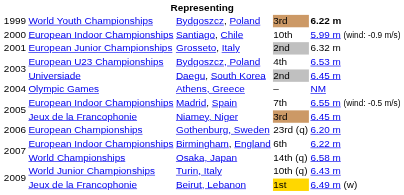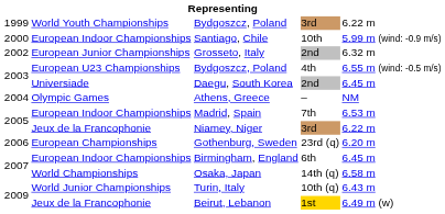Bydgoszcz, Poland / 3rd | column 5: bold -> normal
Grosseto, Italy | column 1: 2001 -> 2002
Bydgoszcz, Poland / 4th | column 5: 6.53 m -> 6.55 m (wind: -0.5 m/s)
Madrid, Spain | column 5: 6.55 m (wind: -0.5 m/s) -> 6.53 m
Niamey, Niger | column 5: 6.45 m -> 6.22 m
Birmingham, England | column 5: 6.22 m -> 6.45 m
